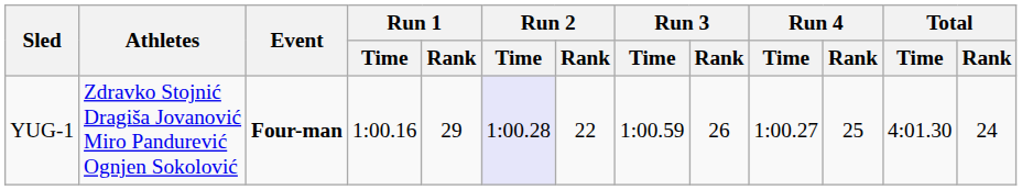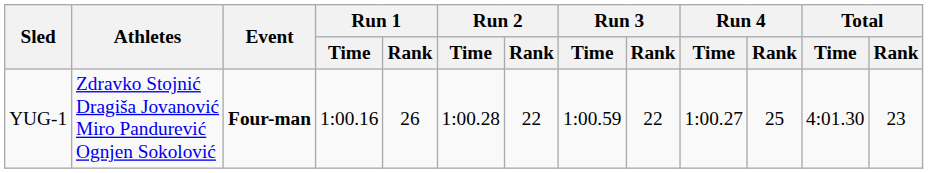YUG-1 | Run 1 / Rank: 29 -> 26
YUG-1 | Run 2 / Time: lavender background -> no background
YUG-1 | Run 3 / Rank: 26 -> 22
YUG-1 | Total / Rank: 24 -> 23
